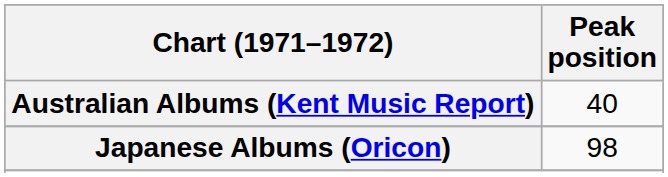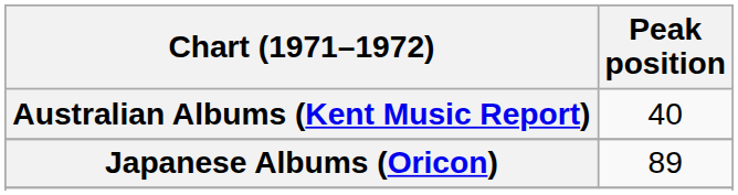Japanese Albums (Oricon) | Peak position: 98 -> 89
